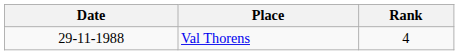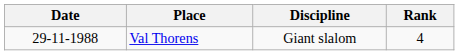+ column: Discipline | Giant slalom
